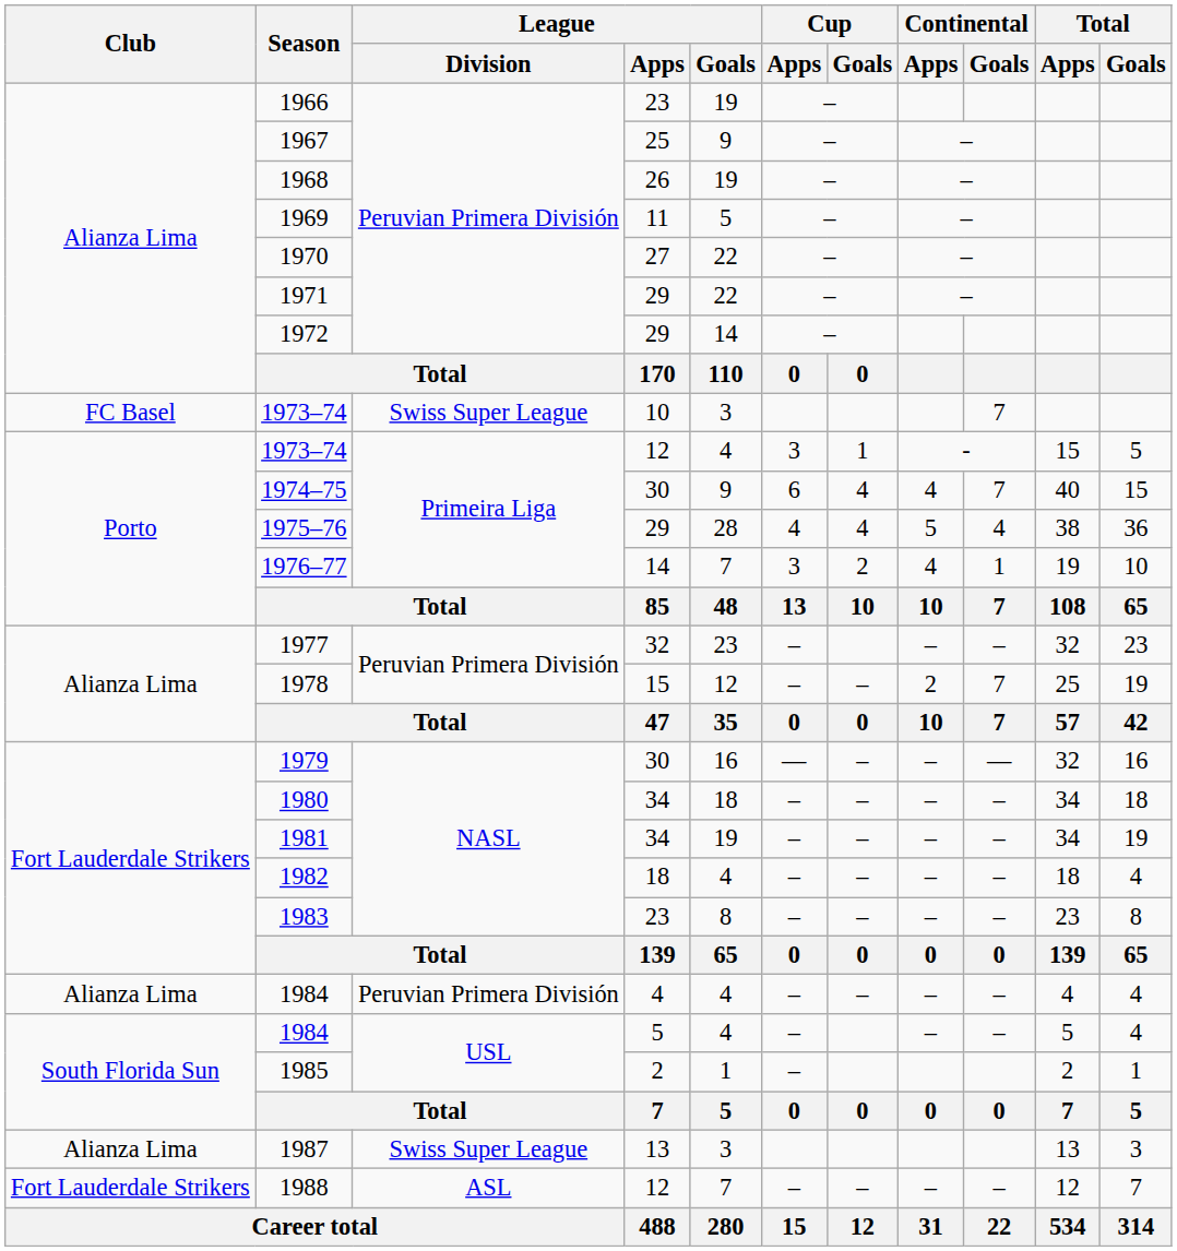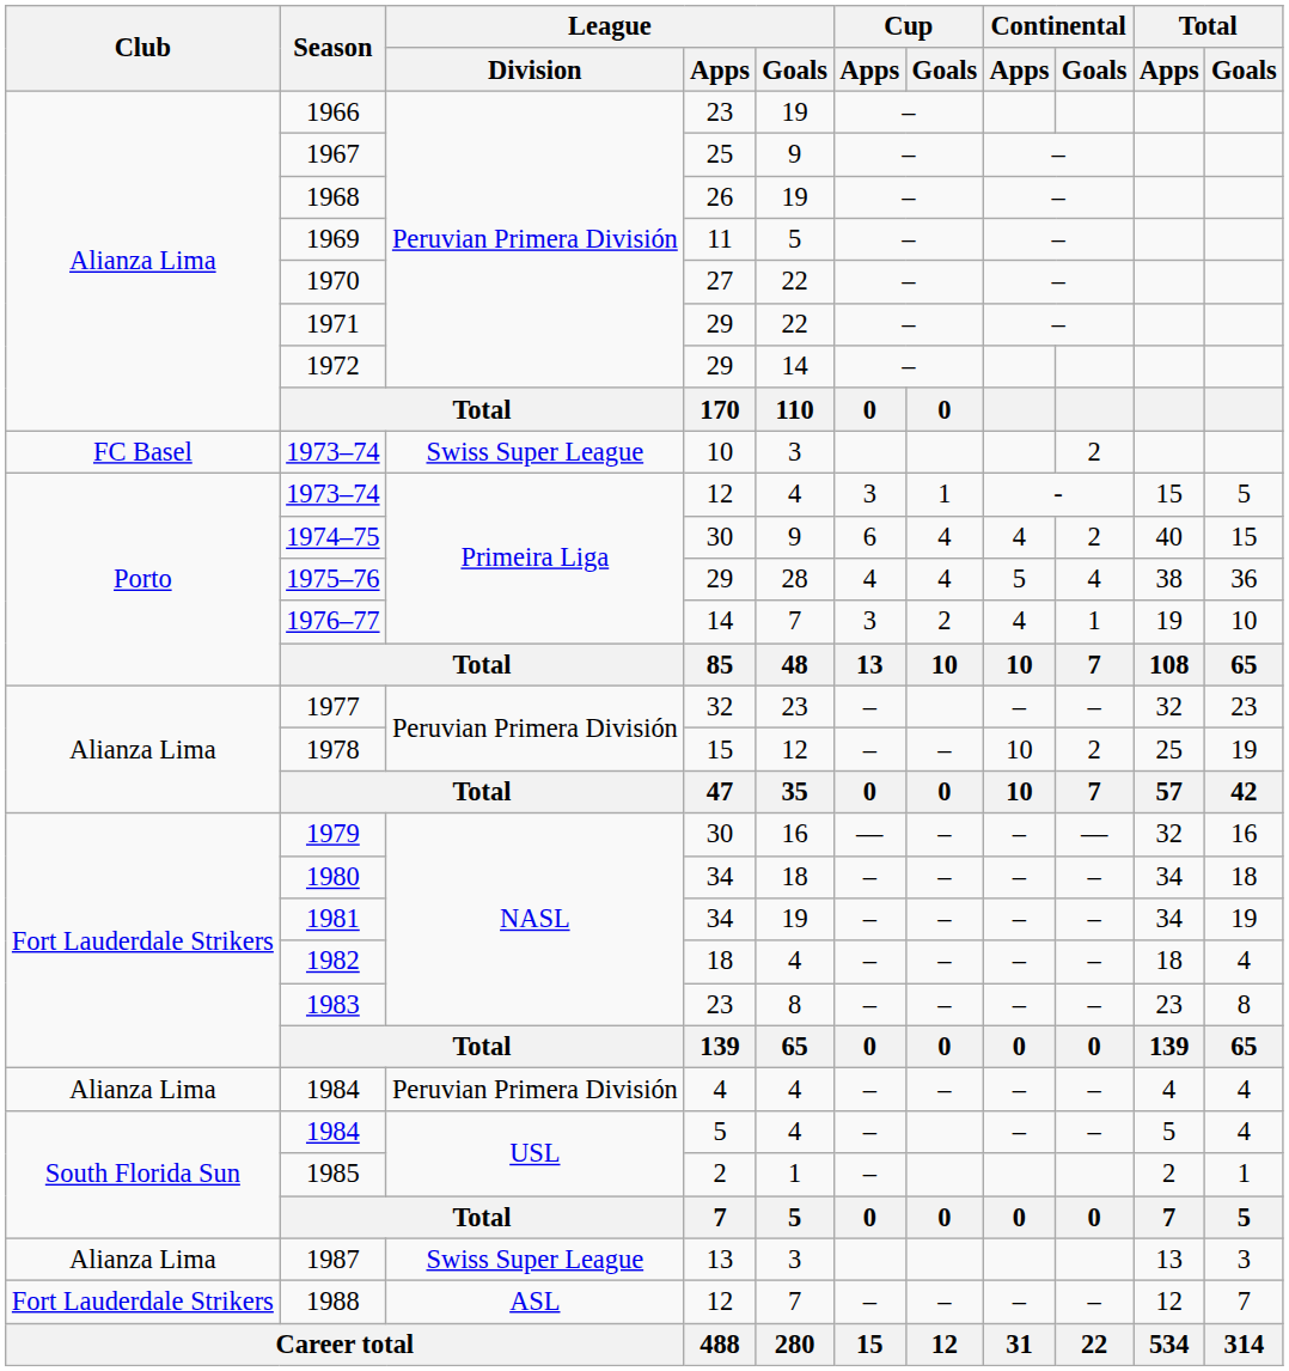1973–74 / 10 | Continental / Goals: 7 -> 2
1974–75 | Continental / Goals: 7 -> 2
1978 | Continental / Apps: 2 -> 10
1978 | Continental / Goals: 7 -> 2
